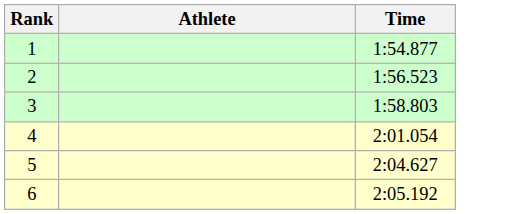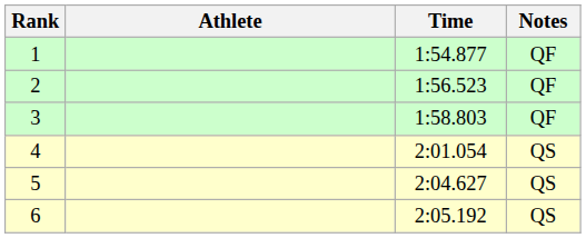+ column: Notes | QF | QF | QF | QS | QS | QS
